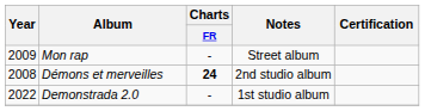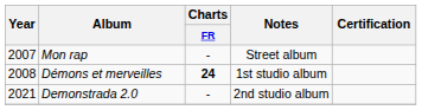Mon rap | Year: 2009 -> 2007
Démons et merveilles | Notes: 2nd studio album -> 1st studio album
Demonstrada 2.0 | Year: 2022 -> 2021
Demonstrada 2.0 | Notes: 1st studio album -> 2nd studio album
